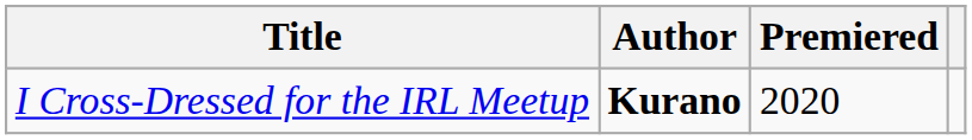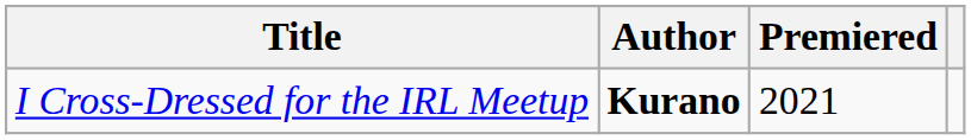I Cross-Dressed for the IRL Meetup | Premiered: 2020 -> 2021
